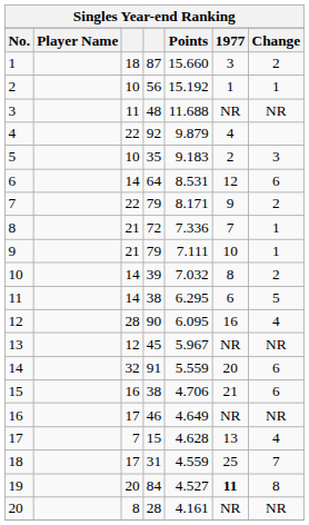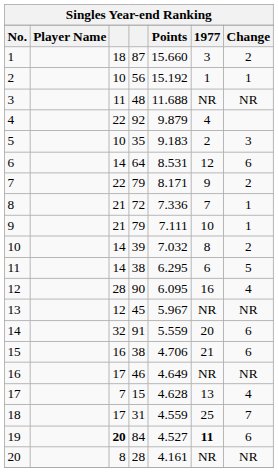19 | column 3: normal -> bold
19 | Change: 8 -> 6
